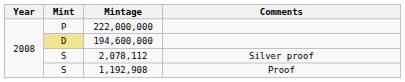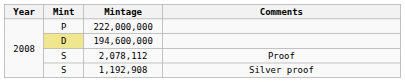2,078,112 | Comments: Silver proof -> Proof
1,192,908 | Comments: Proof -> Silver proof
